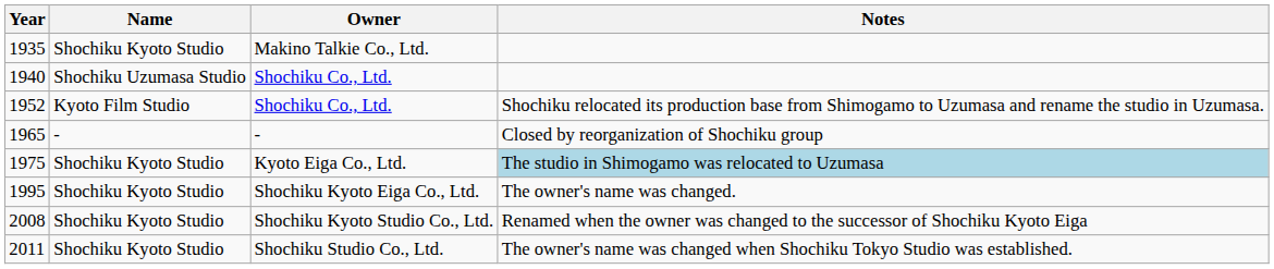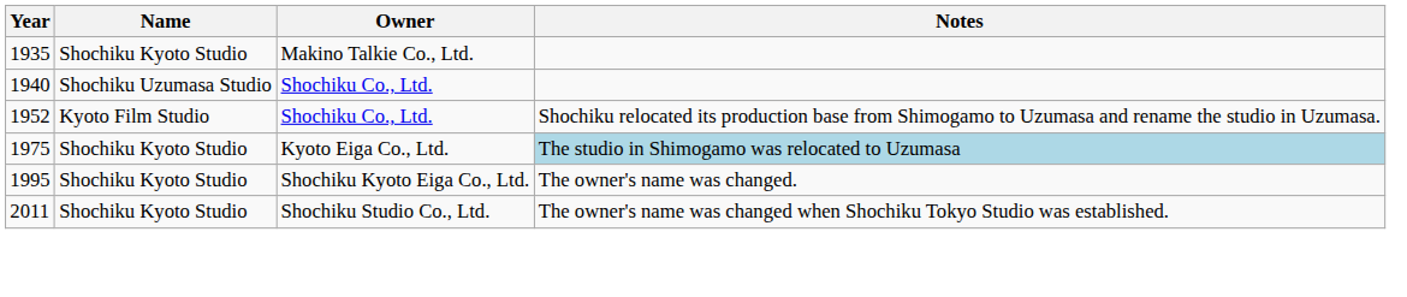- row: 1965 | - | - | Closed by reorganization of Shochiku group
- row: 2008 | Shochiku Kyoto Studio | Shochiku Kyoto Studio Co., Ltd. | Renamed when the owner was changed to the successor of Shochiku Kyoto Eiga
